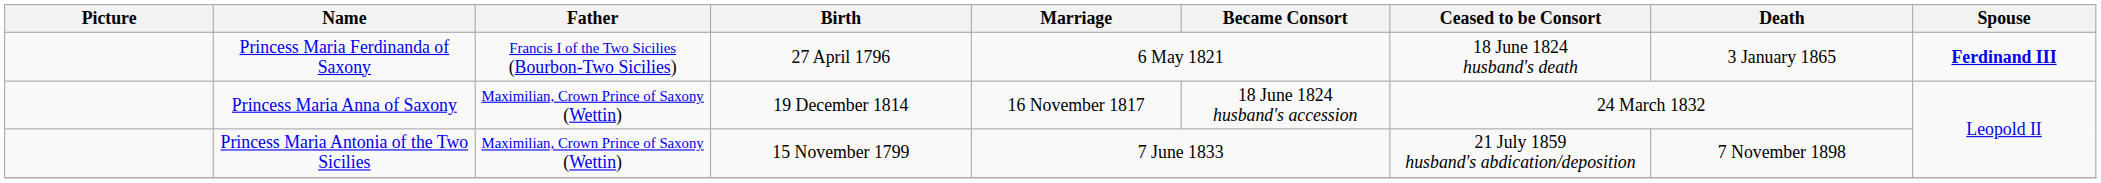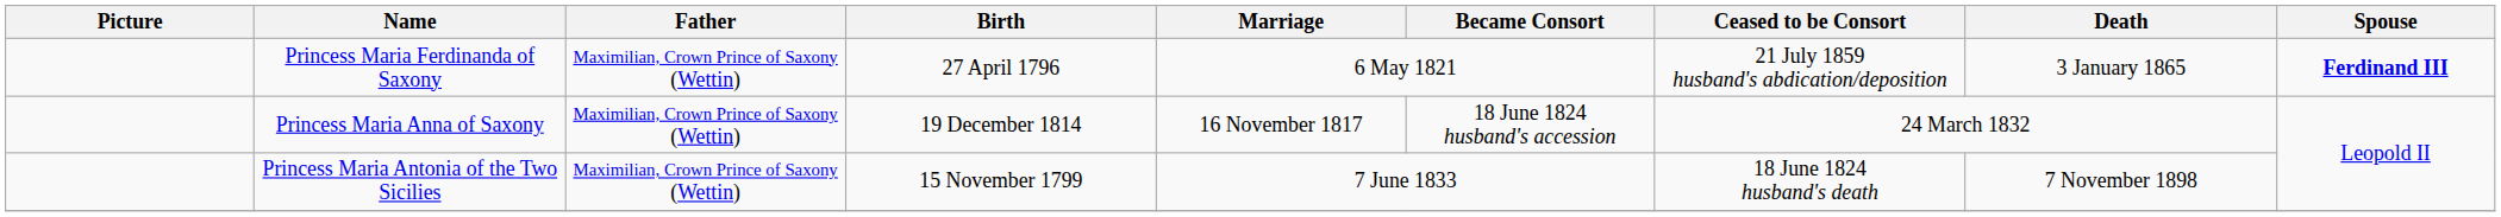Princess Maria Ferdinanda of Saxony | Father: Francis I of the Two Sicilies (Bourbon-Two Sicilies) -> Maximilian, Crown Prince of Saxony (Wettin)
Princess Maria Ferdinanda of Saxony | Ceased to be Consort: 18 June 1824 husband's death -> 21 July 1859 husband's abdication/deposition
Princess Maria Antonia of the Two Sicilies | Ceased to be Consort: 21 July 1859 husband's abdication/deposition -> 18 June 1824 husband's death
